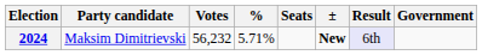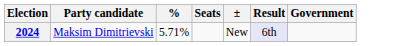- column: Votes | 56,232
2024 | ±: bold -> normal
